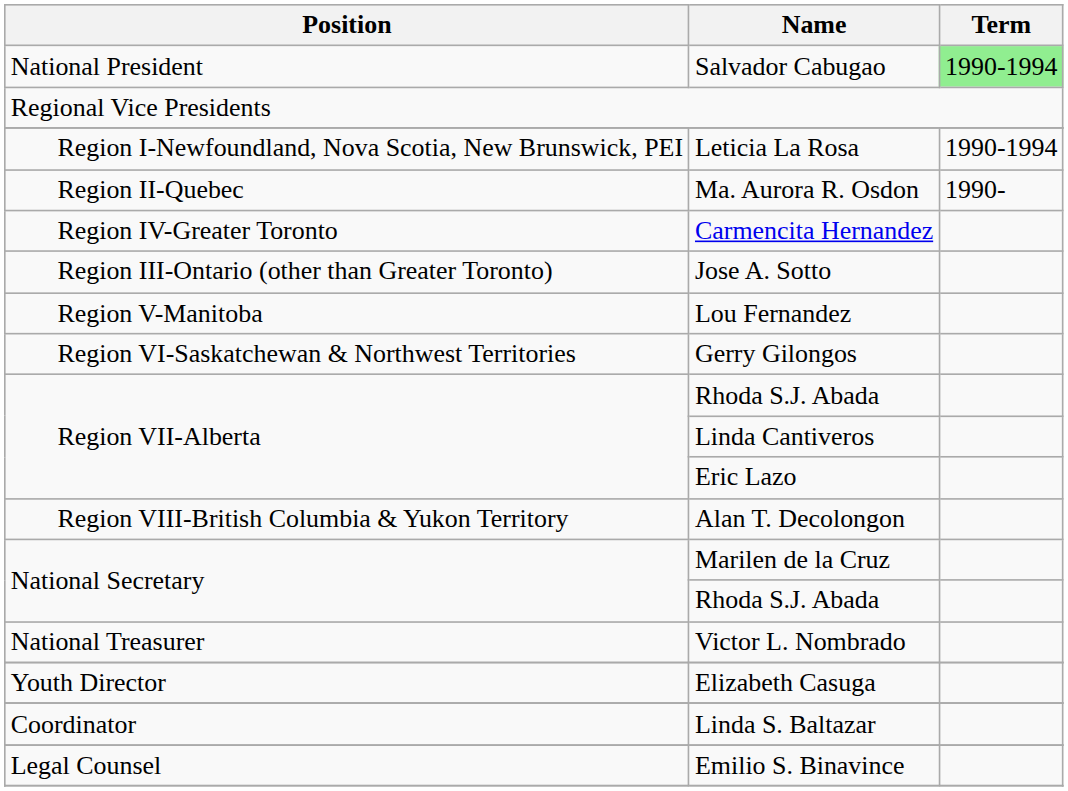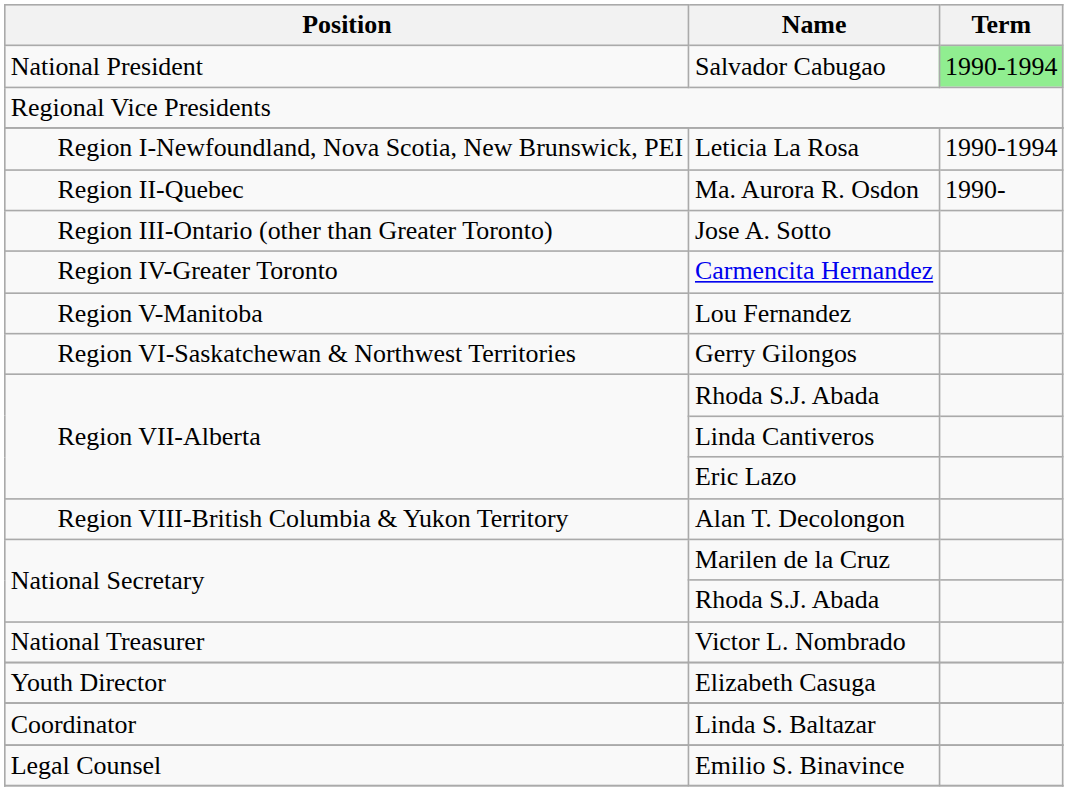rows swapped: Jose A. Sotto <-> Carmencita Hernandez
